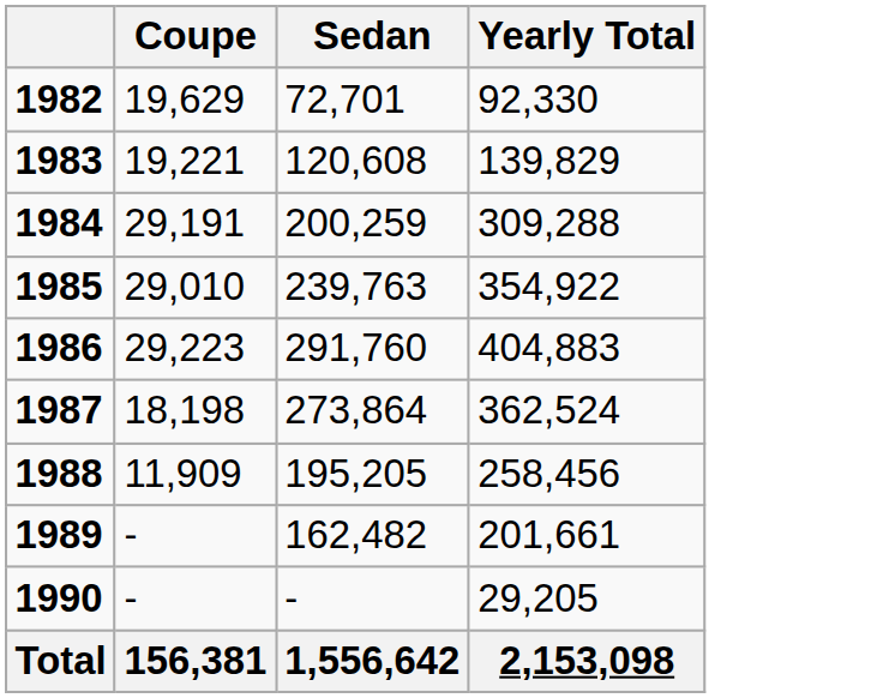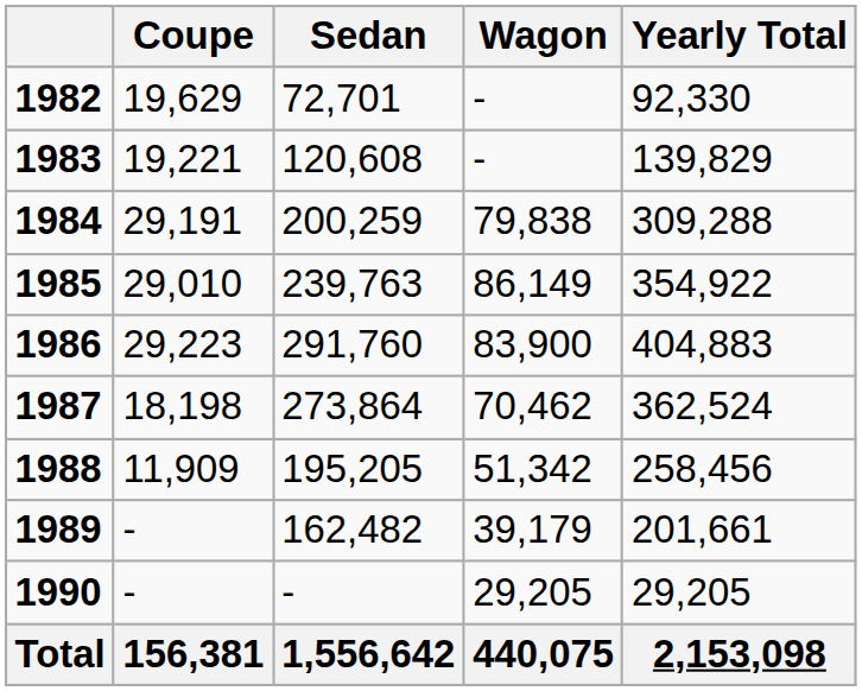+ column: Wagon | - | - | 79,838 | 86,149 | 83,900 | 70,462 | 51,342 | 39,179 | 29,205 | 440,075
